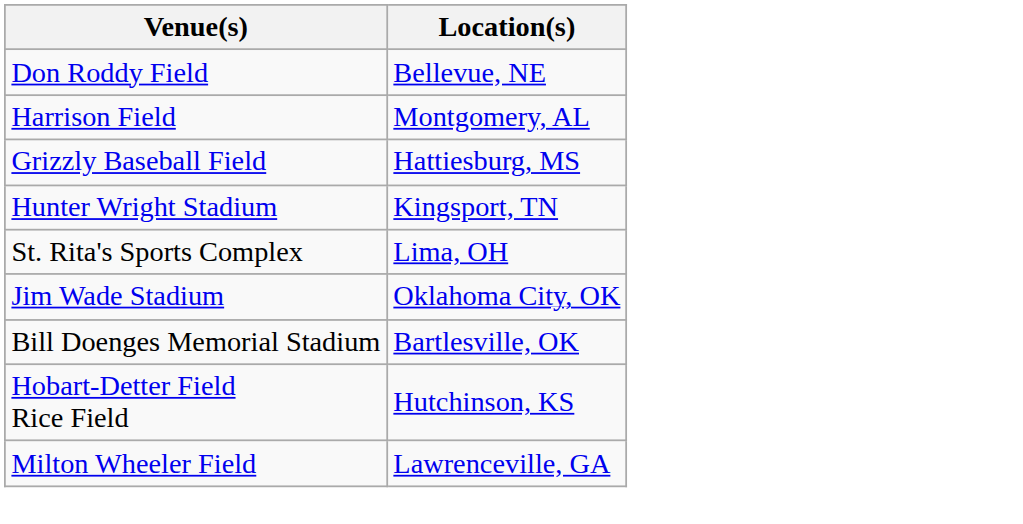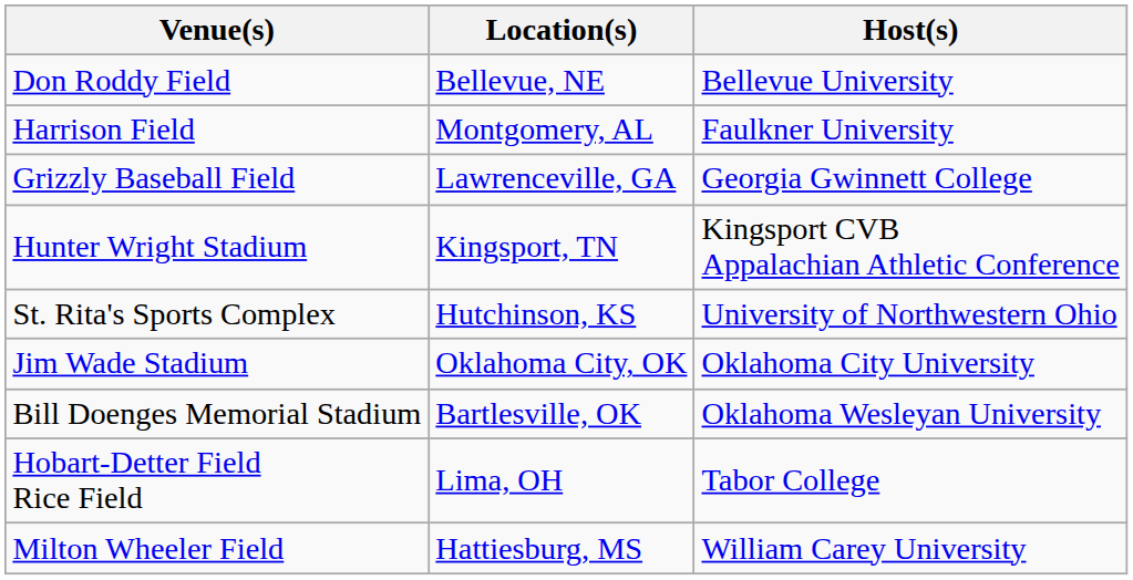+ column: Host(s) | Bellevue University | Faulkner University | Georgia Gwinnett College | Kingsport CVB Appalachian Athletic Conference | University of Northwestern Ohio | Oklahoma City University | Oklahoma Wesleyan University | Tabor College | William Carey University
Grizzly Baseball Field | Location(s): Hattiesburg, MS -> Lawrenceville, GA
St. Rita's Sports Complex | Location(s): Lima, OH -> Hutchinson, KS
Hobart-Detter Field Rice Field | Location(s): Hutchinson, KS -> Lima, OH
Milton Wheeler Field | Location(s): Lawrenceville, GA -> Hattiesburg, MS
